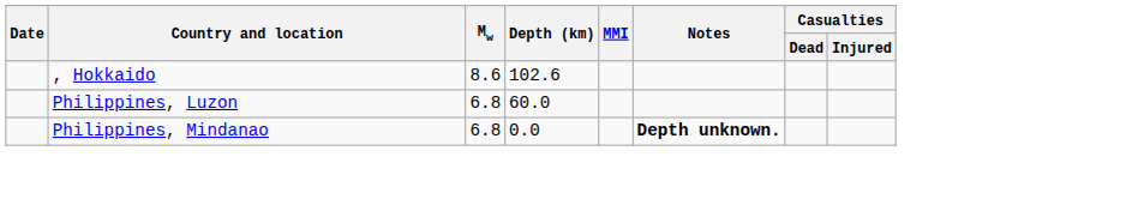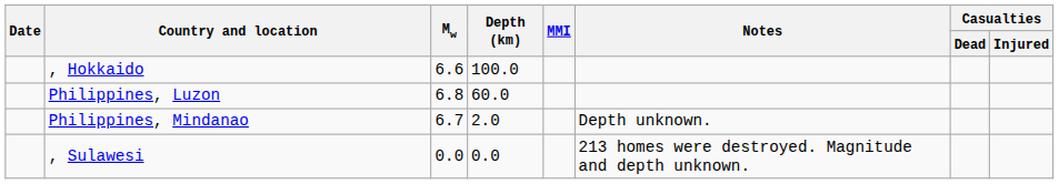, Hokkaido | Mw: 8.6 -> 6.6
, Hokkaido | Depth (km): 102.6 -> 100.0
Philippines, Mindanao | Mw: 6.8 -> 6.7
Philippines, Mindanao | Depth (km): 0.0 -> 2.0
Philippines, Mindanao | Notes: bold -> normal
+ row: , Sulawesi | 0.0 | 0.0 | 213 homes were destroyed. Magnitude and depth unknown.
